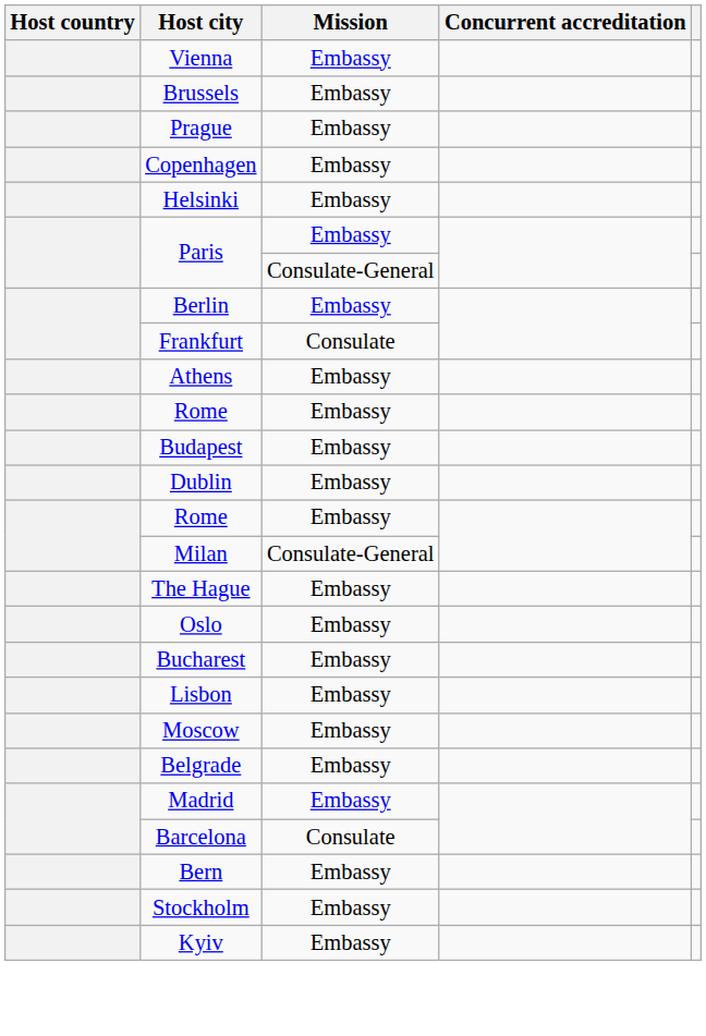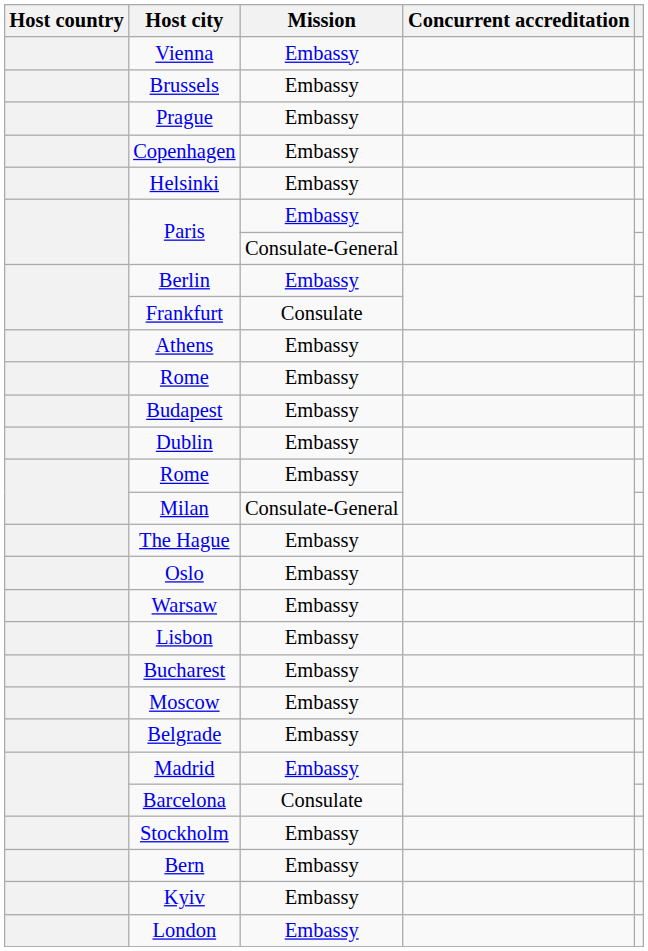+ row: Warsaw | Embassy
rows swapped: Lisbon <-> Bucharest
rows swapped: Stockholm <-> Bern
+ row: London | Embassy
